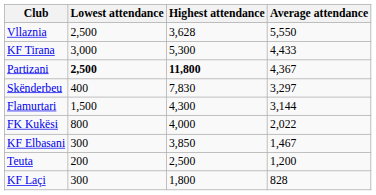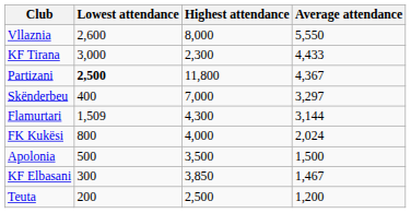Vllaznia | Lowest attendance: 2,500 -> 2,600
Vllaznia | Highest attendance: 3,628 -> 8,000
KF Tirana | Highest attendance: 5,300 -> 2,300
Partizani | Highest attendance: bold -> normal
Skënderbeu | Highest attendance: 7,830 -> 7,000
Flamurtari | Lowest attendance: 1,500 -> 1,509
FK Kukësi | Average attendance: 2,022 -> 2,024
+ row: Apolonia | 500 | 3,500 | 1,500
- row: KF Laçi | 300 | 1,800 | 828
